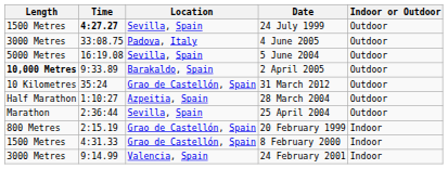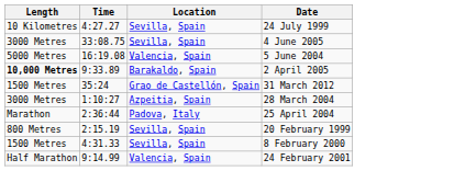- column: Indoor or Outdoor | Outdoor | Outdoor | Outdoor | Outdoor | Outdoor | Outdoor | Outdoor | Indoor | Indoor | Indoor
24 July 1999 | Length: 1500 Metres -> 10 Kilometres
24 July 1999 | Time: bold -> normal
4 June 2005 | Location: Padova, Italy -> Sevilla, Spain
5 June 2004 | Location: Sevilla, Spain -> Valencia, Spain
31 March 2012 | Length: 10 Kilometres -> 1500 Metres
28 March 2004 | Length: Half Marathon -> 3000 Metres
25 April 2004 | Location: Sevilla, Spain -> Padova, Italy
20 February 1999 | Location: Grao de Castellón, Spain -> Sevilla, Spain
8 February 2000 | Location: Grao de Castellón, Spain -> Sevilla, Spain
24 February 2001 | Length: 3000 Metres -> Half Marathon
